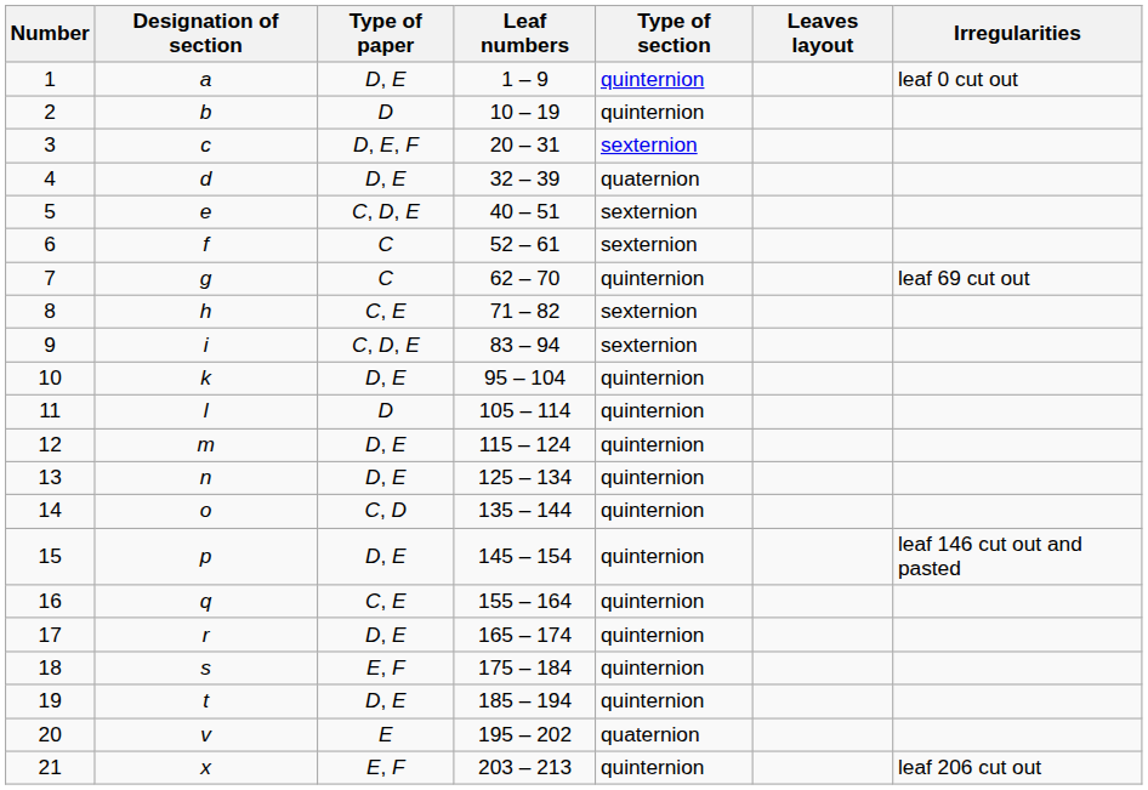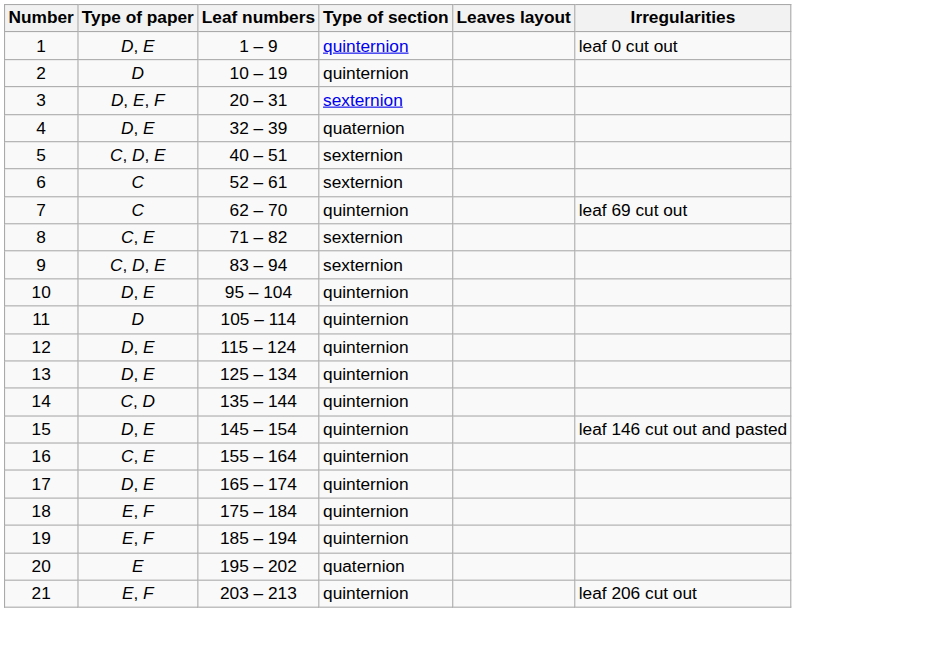- column: Designation of section | a | b | c | d | e | f | g | h | i | k | l | m | n | o | p | q | r | s | t | v | x
19 | Type of paper: D, E -> E, F
